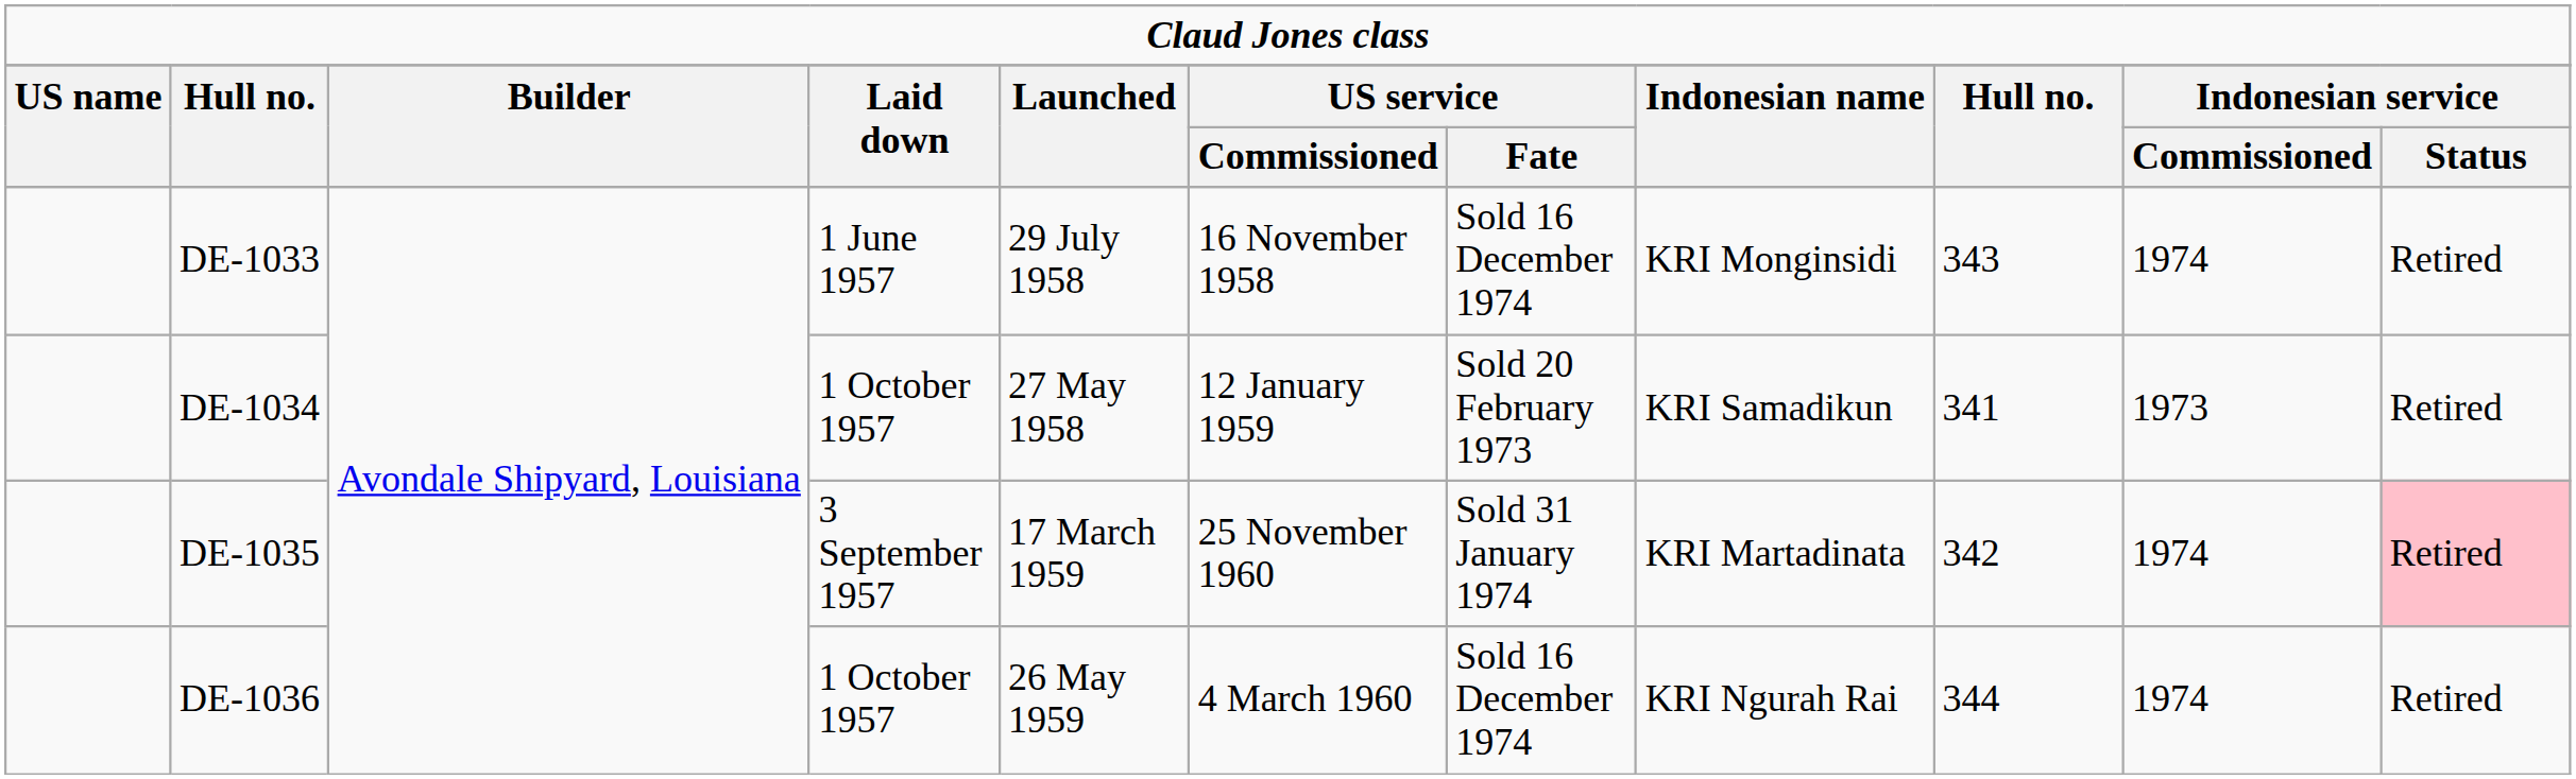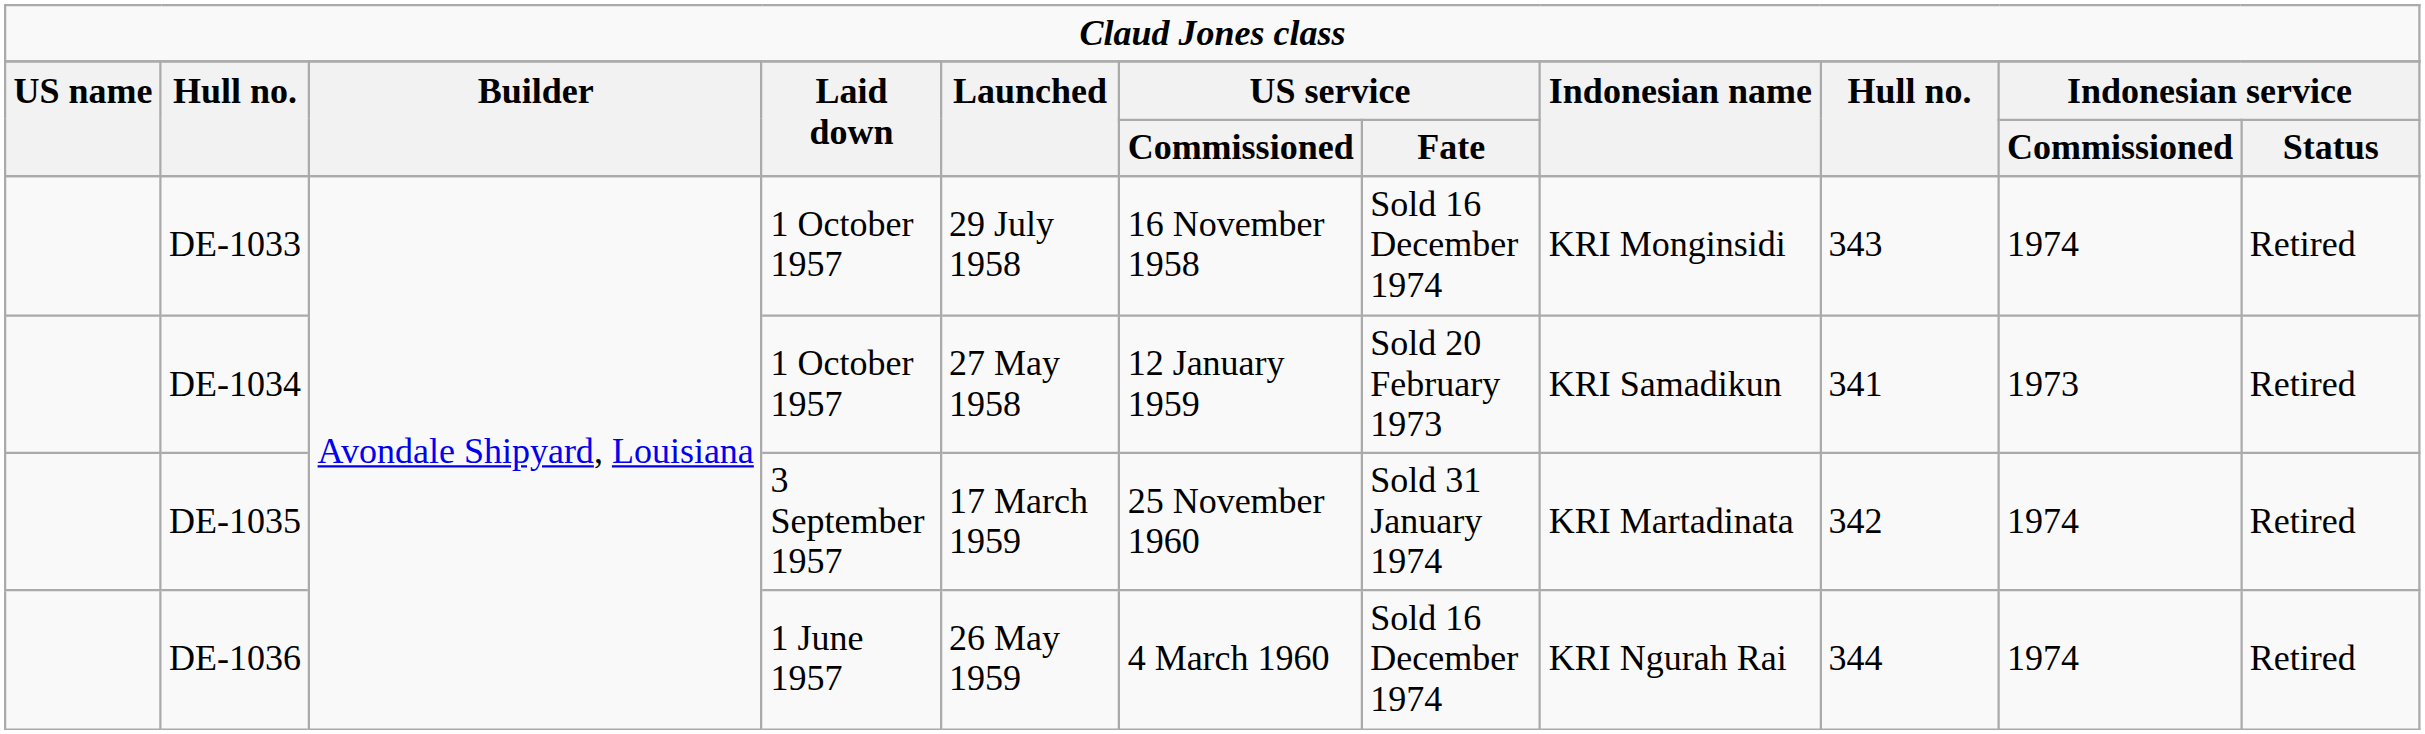DE-1033 | column 4: 1 June 1957 -> 1 October 1957
DE-1035 | column 11: pink background -> no background
DE-1036 | column 4: 1 October 1957 -> 1 June 1957
